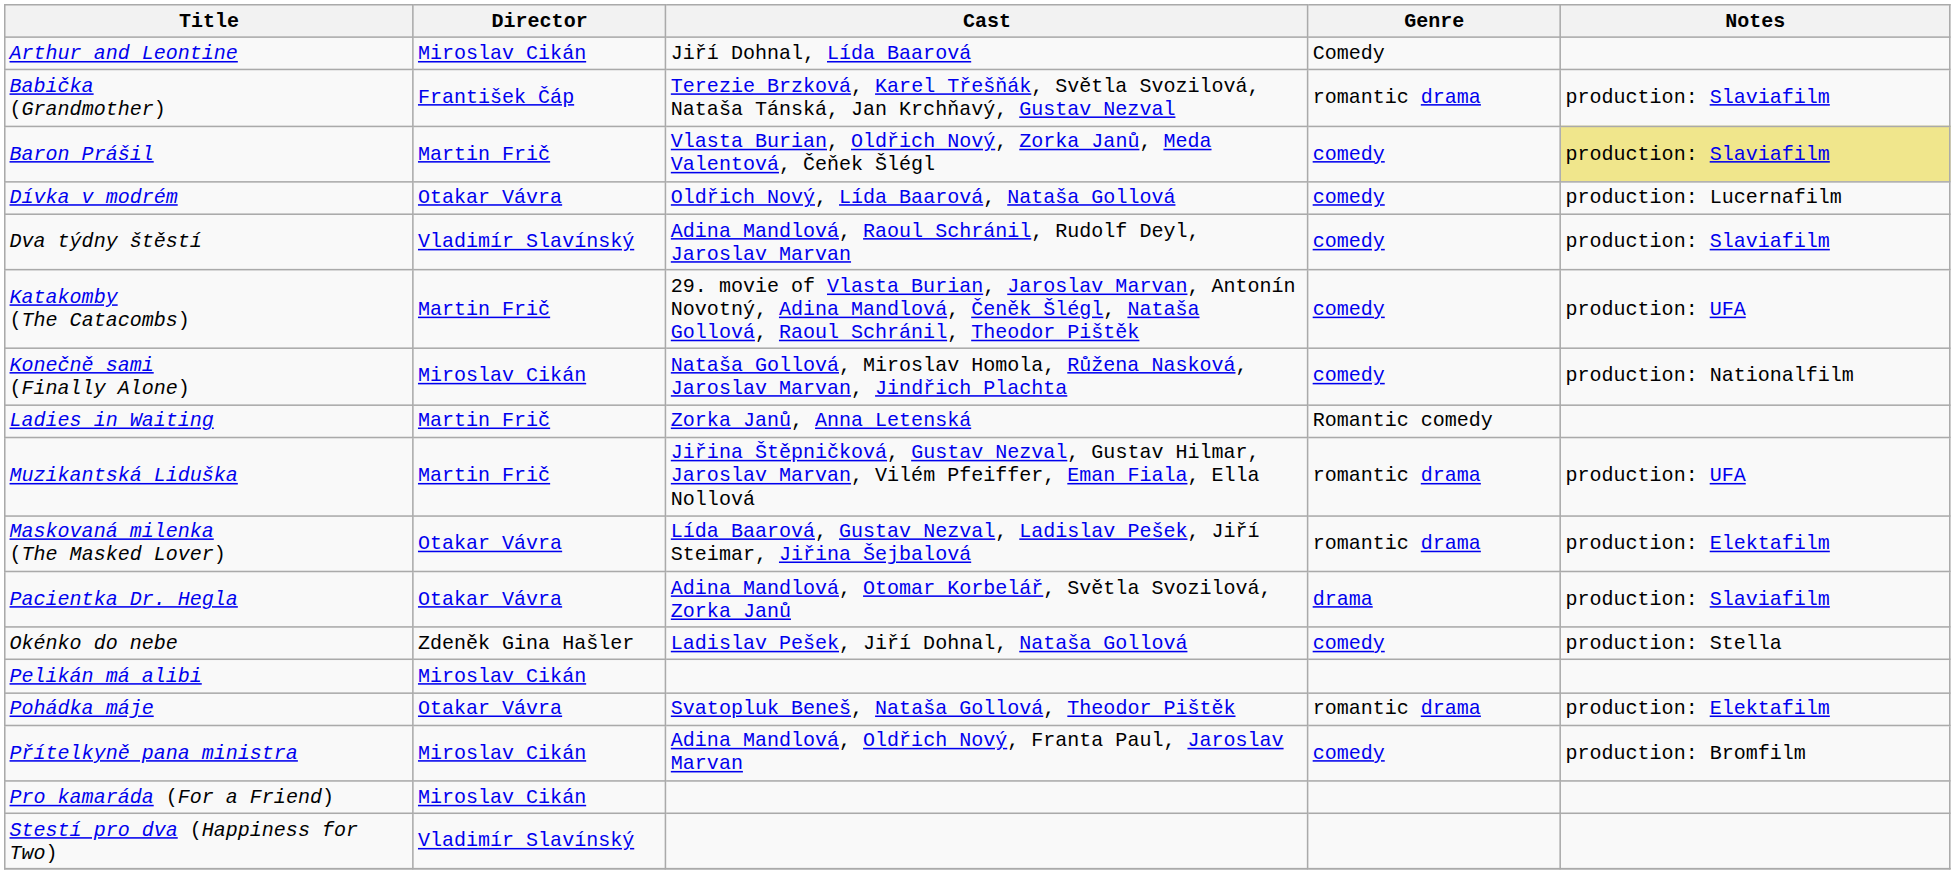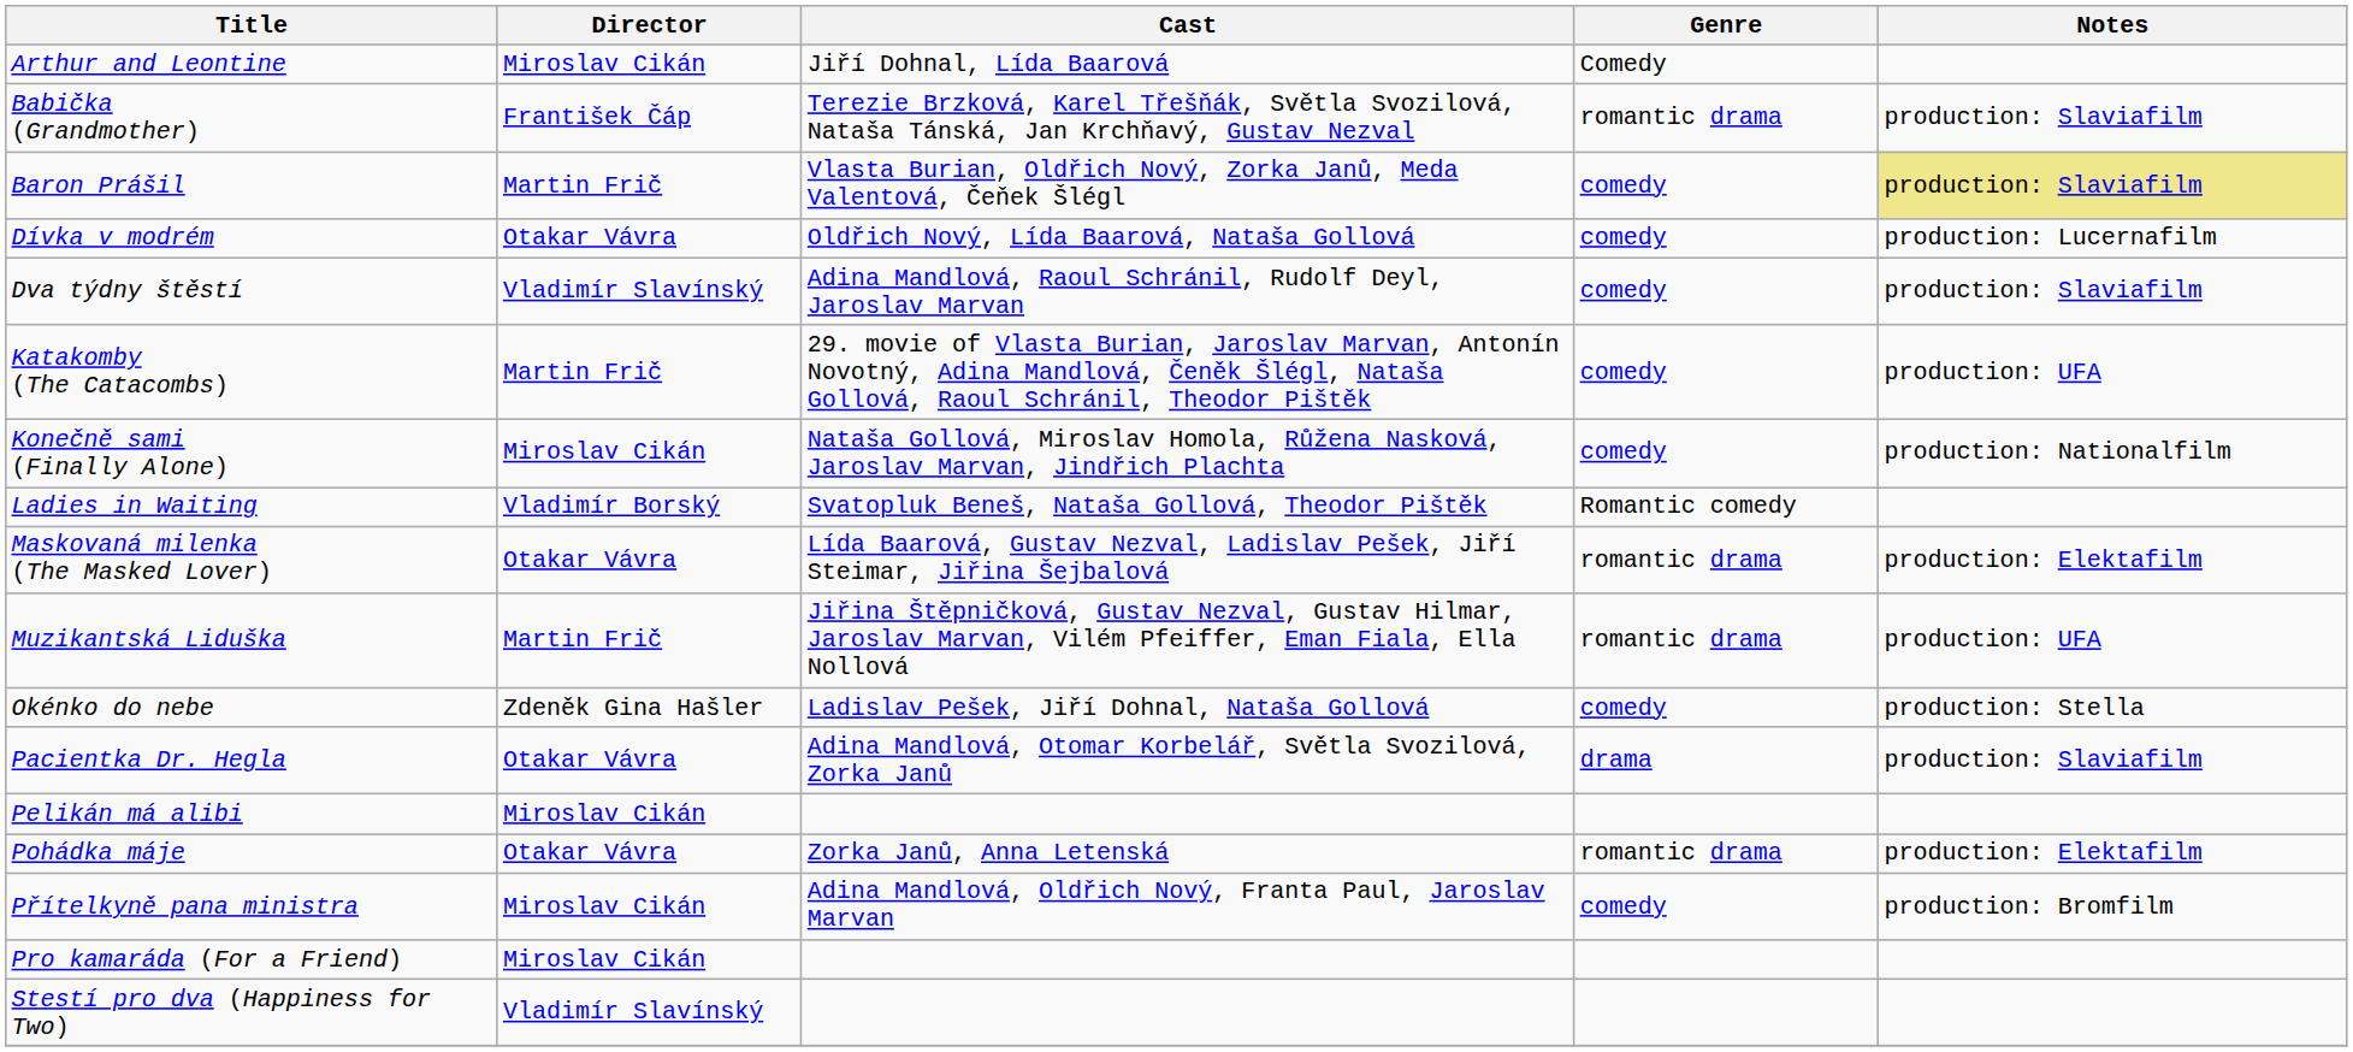Ladies in Waiting | Director: Martin Frič -> Vladimír Borský
Ladies in Waiting | Cast: Zorka Janů, Anna Letenská -> Svatopluk Beneš, Nataša Gollová, Theodor Pištěk
rows swapped: Maskovaná milenka (The Masked Lover) <-> Muzikantská Liduška
rows swapped: Okénko do nebe <-> Pacientka Dr. Hegla
Pohádka máje | Cast: Svatopluk Beneš, Nataša Gollová, Theodor Pištěk -> Zorka Janů, Anna Letenská
